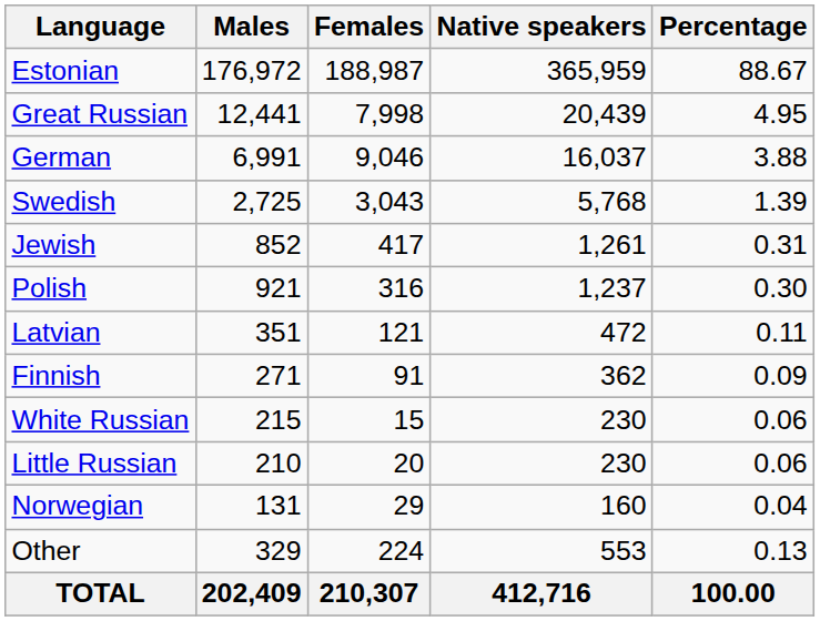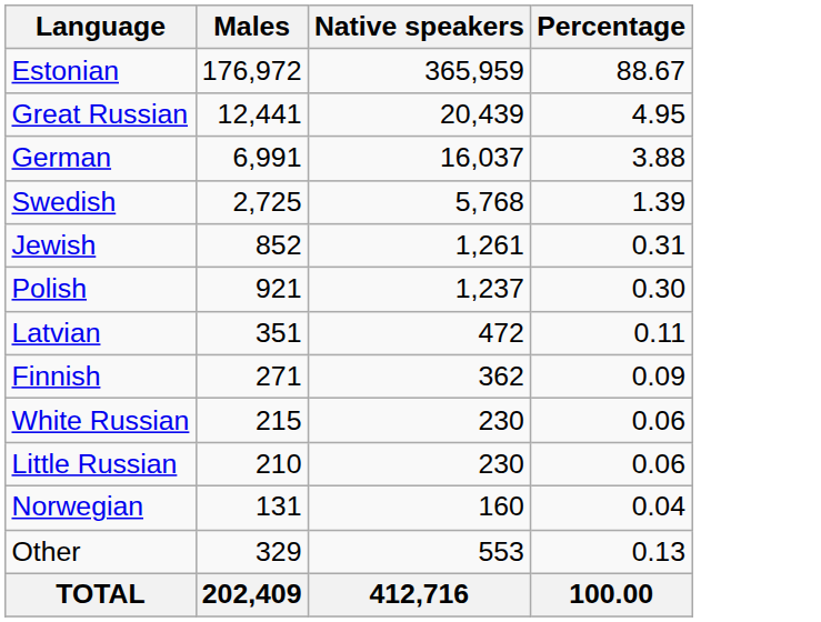- column: Females | 188,987 | 7,998 | 9,046 | 3,043 | 417 | 316 | 121 | 91 | 15 | 20 | 29 | 224 | 210,307
